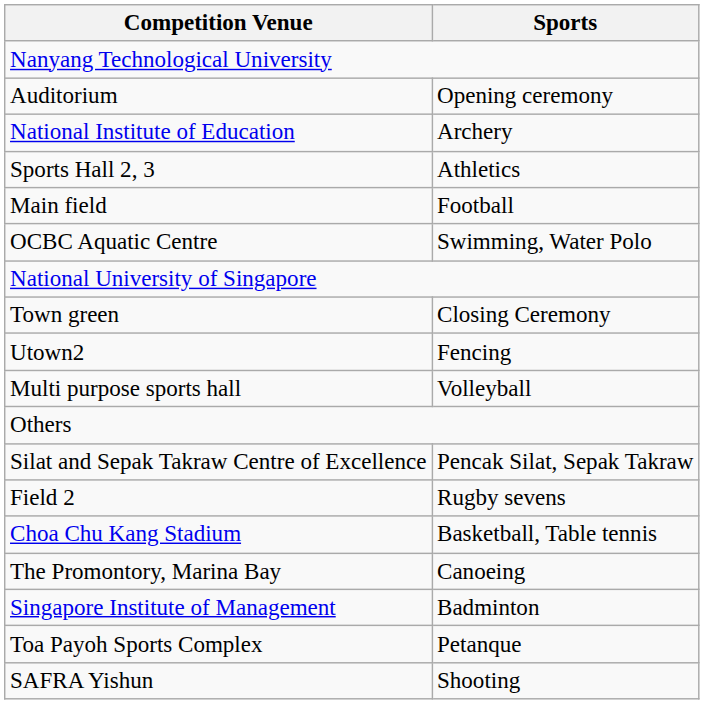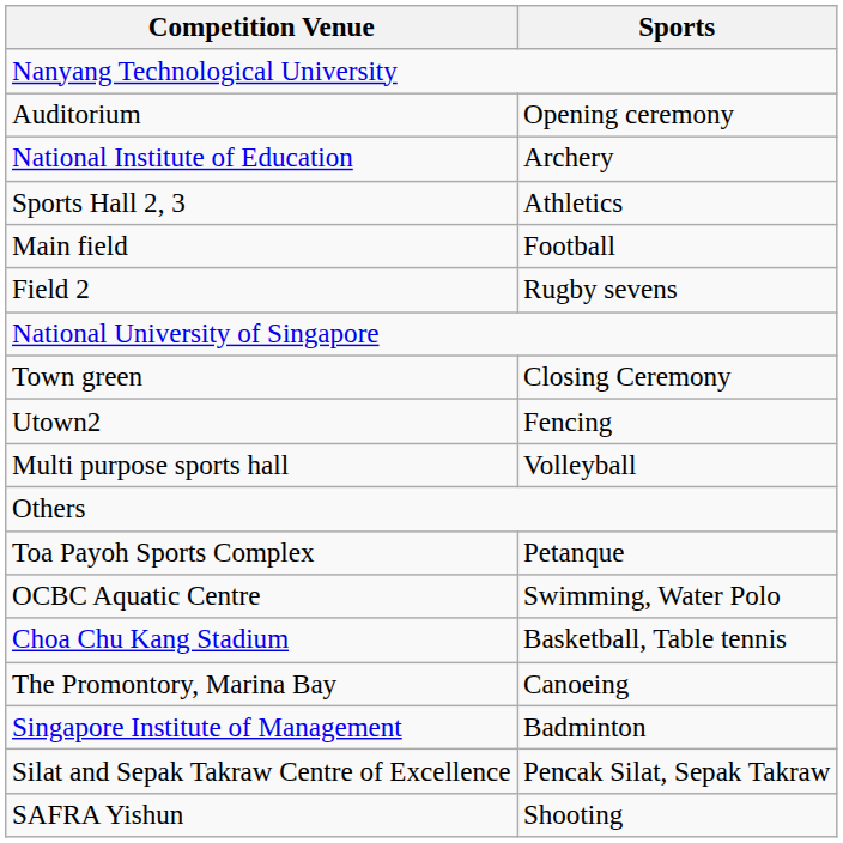rows swapped: Field 2 <-> OCBC Aquatic Centre
rows swapped: Silat and Sepak Takraw Centre of Excellence <-> Toa Payoh Sports Complex
